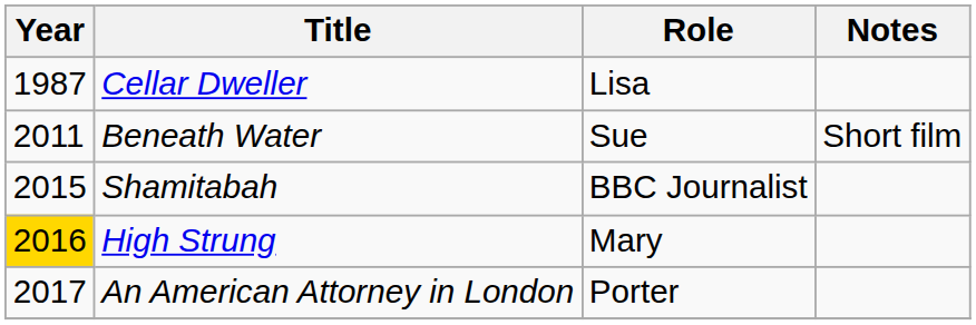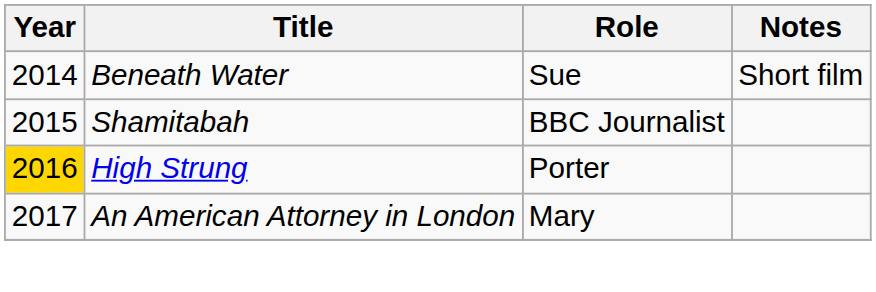- row: 1987 | Cellar Dweller | Lisa
Beneath Water | Year: 2011 -> 2014
High Strung | Role: Mary -> Porter
An American Attorney in London | Role: Porter -> Mary
